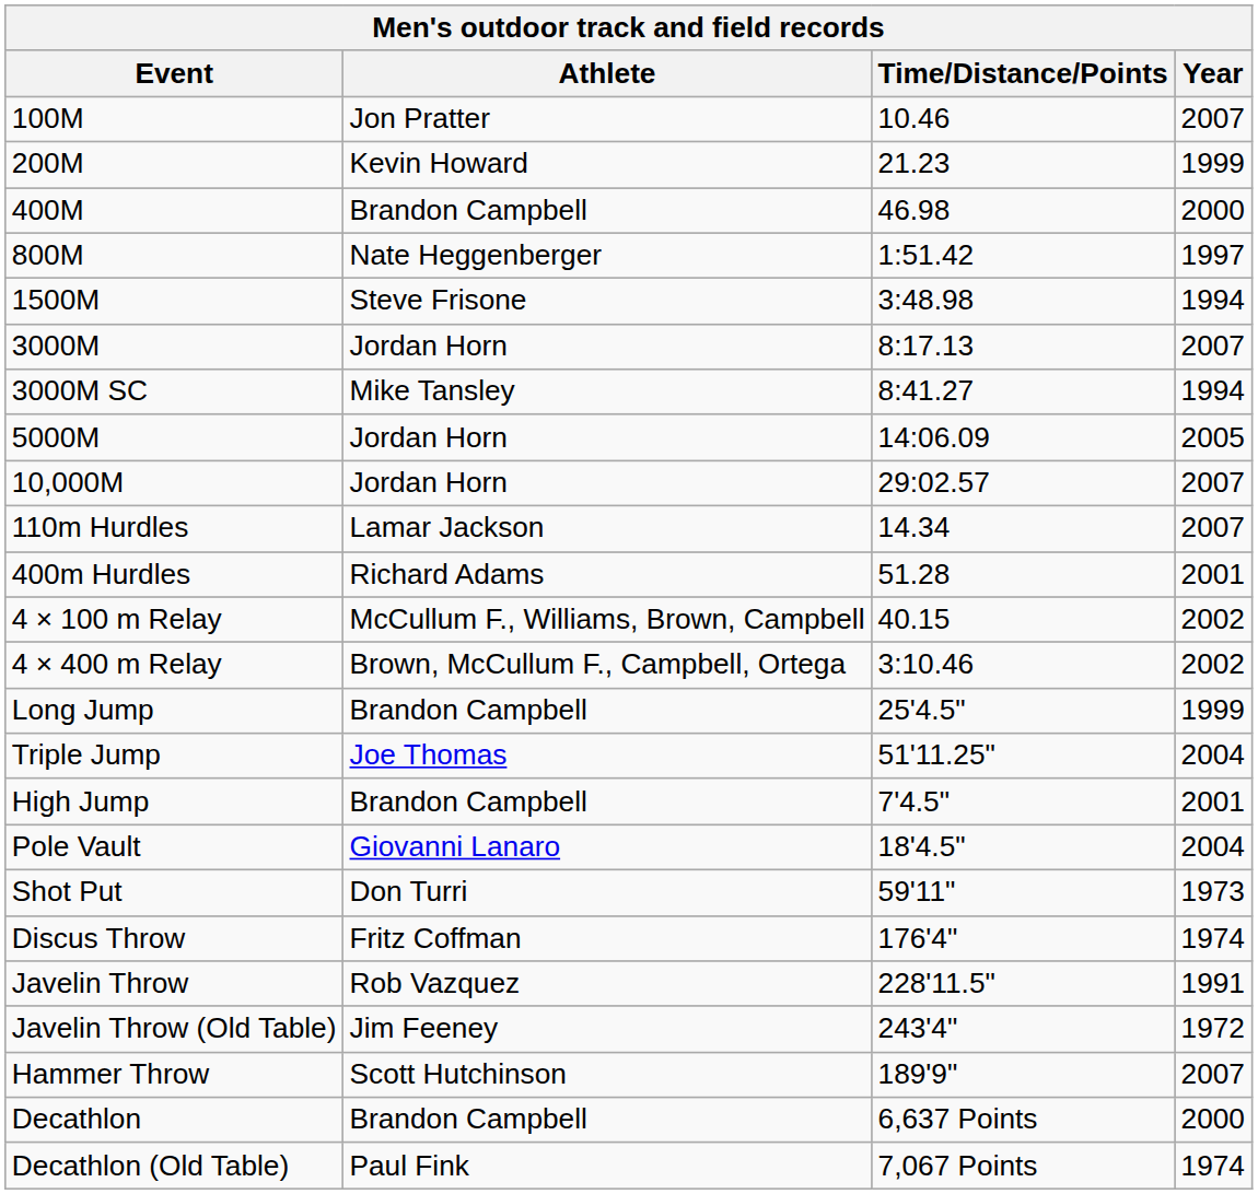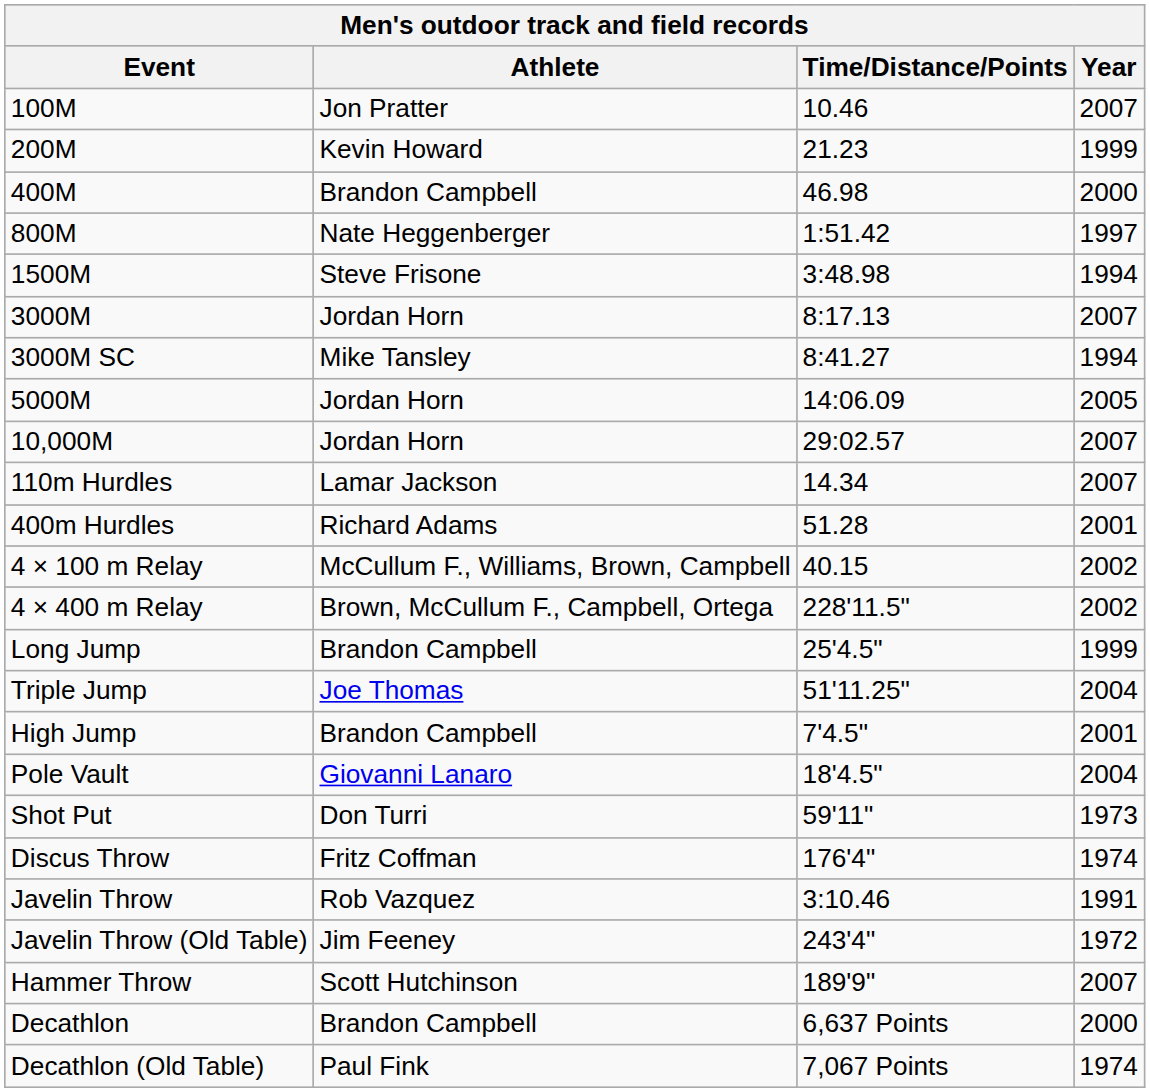4 × 400 m Relay | Time/Distance/Points: 3:10.46 -> 228'11.5"
Javelin Throw | Time/Distance/Points: 228'11.5" -> 3:10.46
